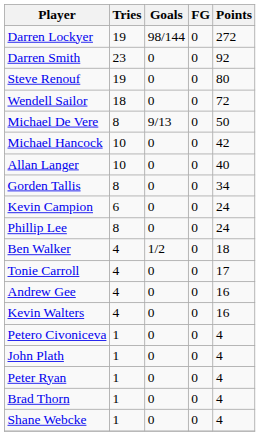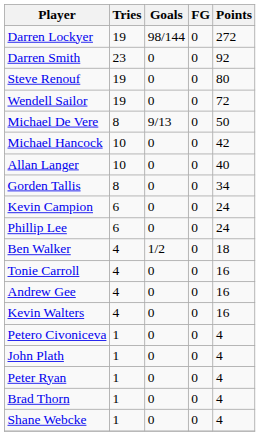Wendell Sailor | Tries: 18 -> 19
Phillip Lee | Tries: 8 -> 6
Tonie Carroll | Points: 17 -> 16
